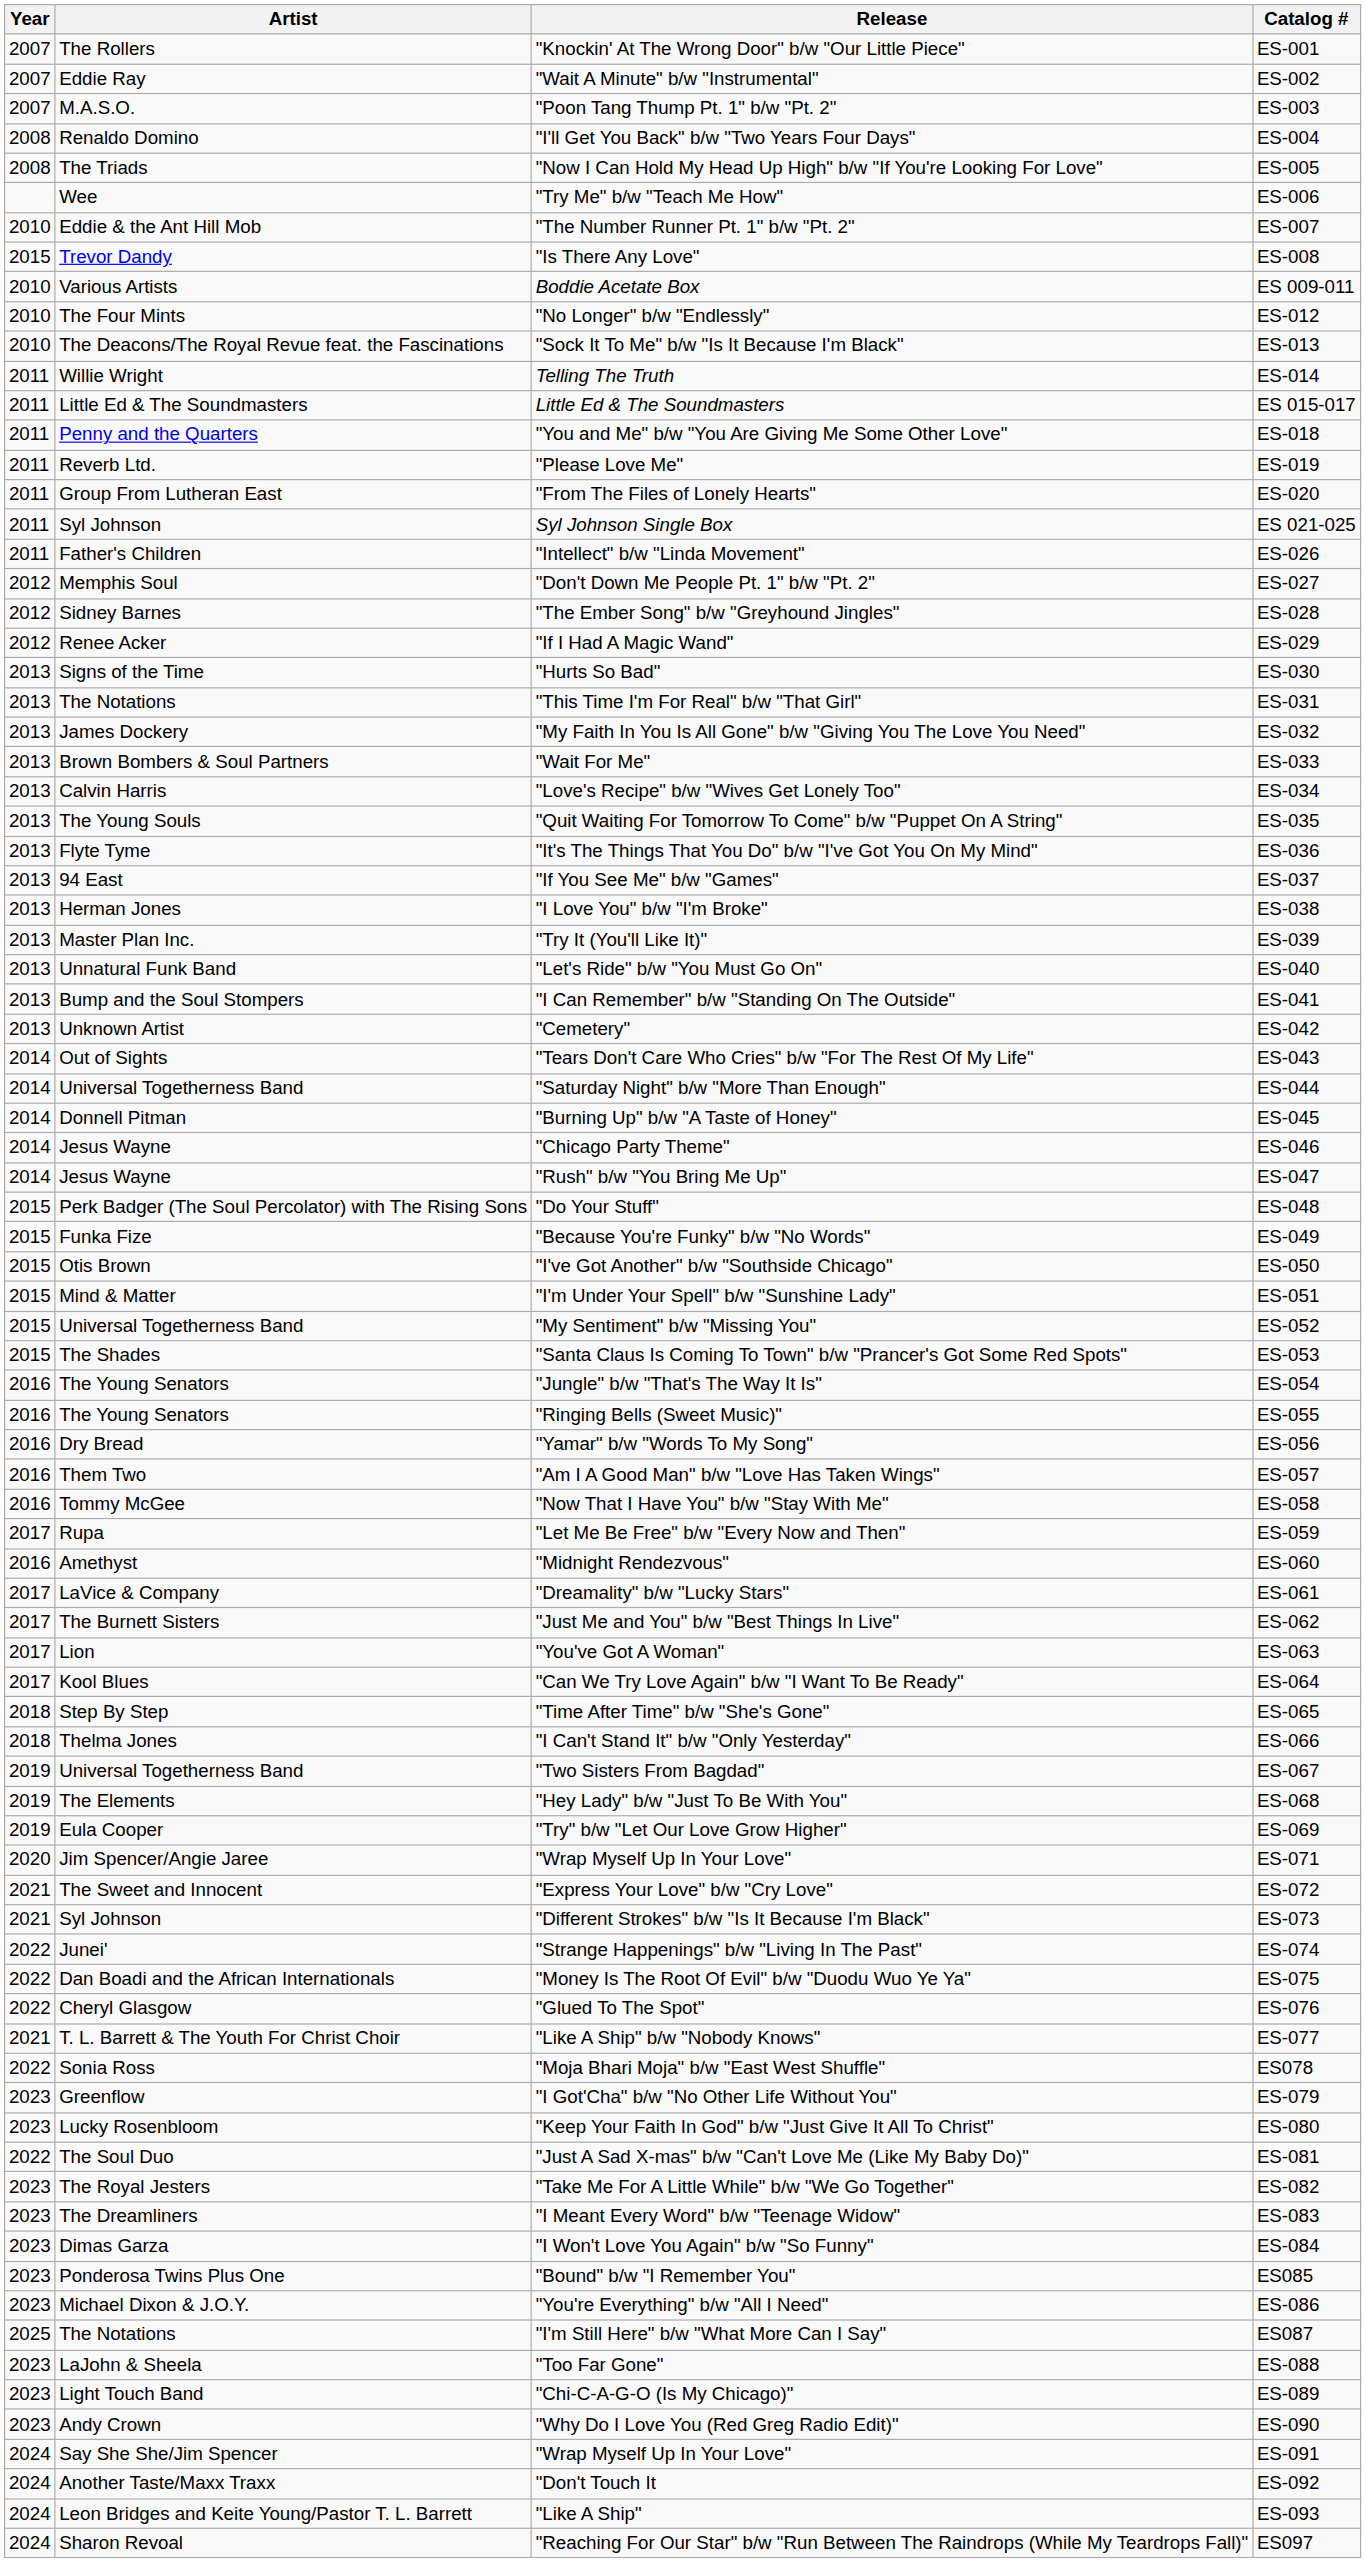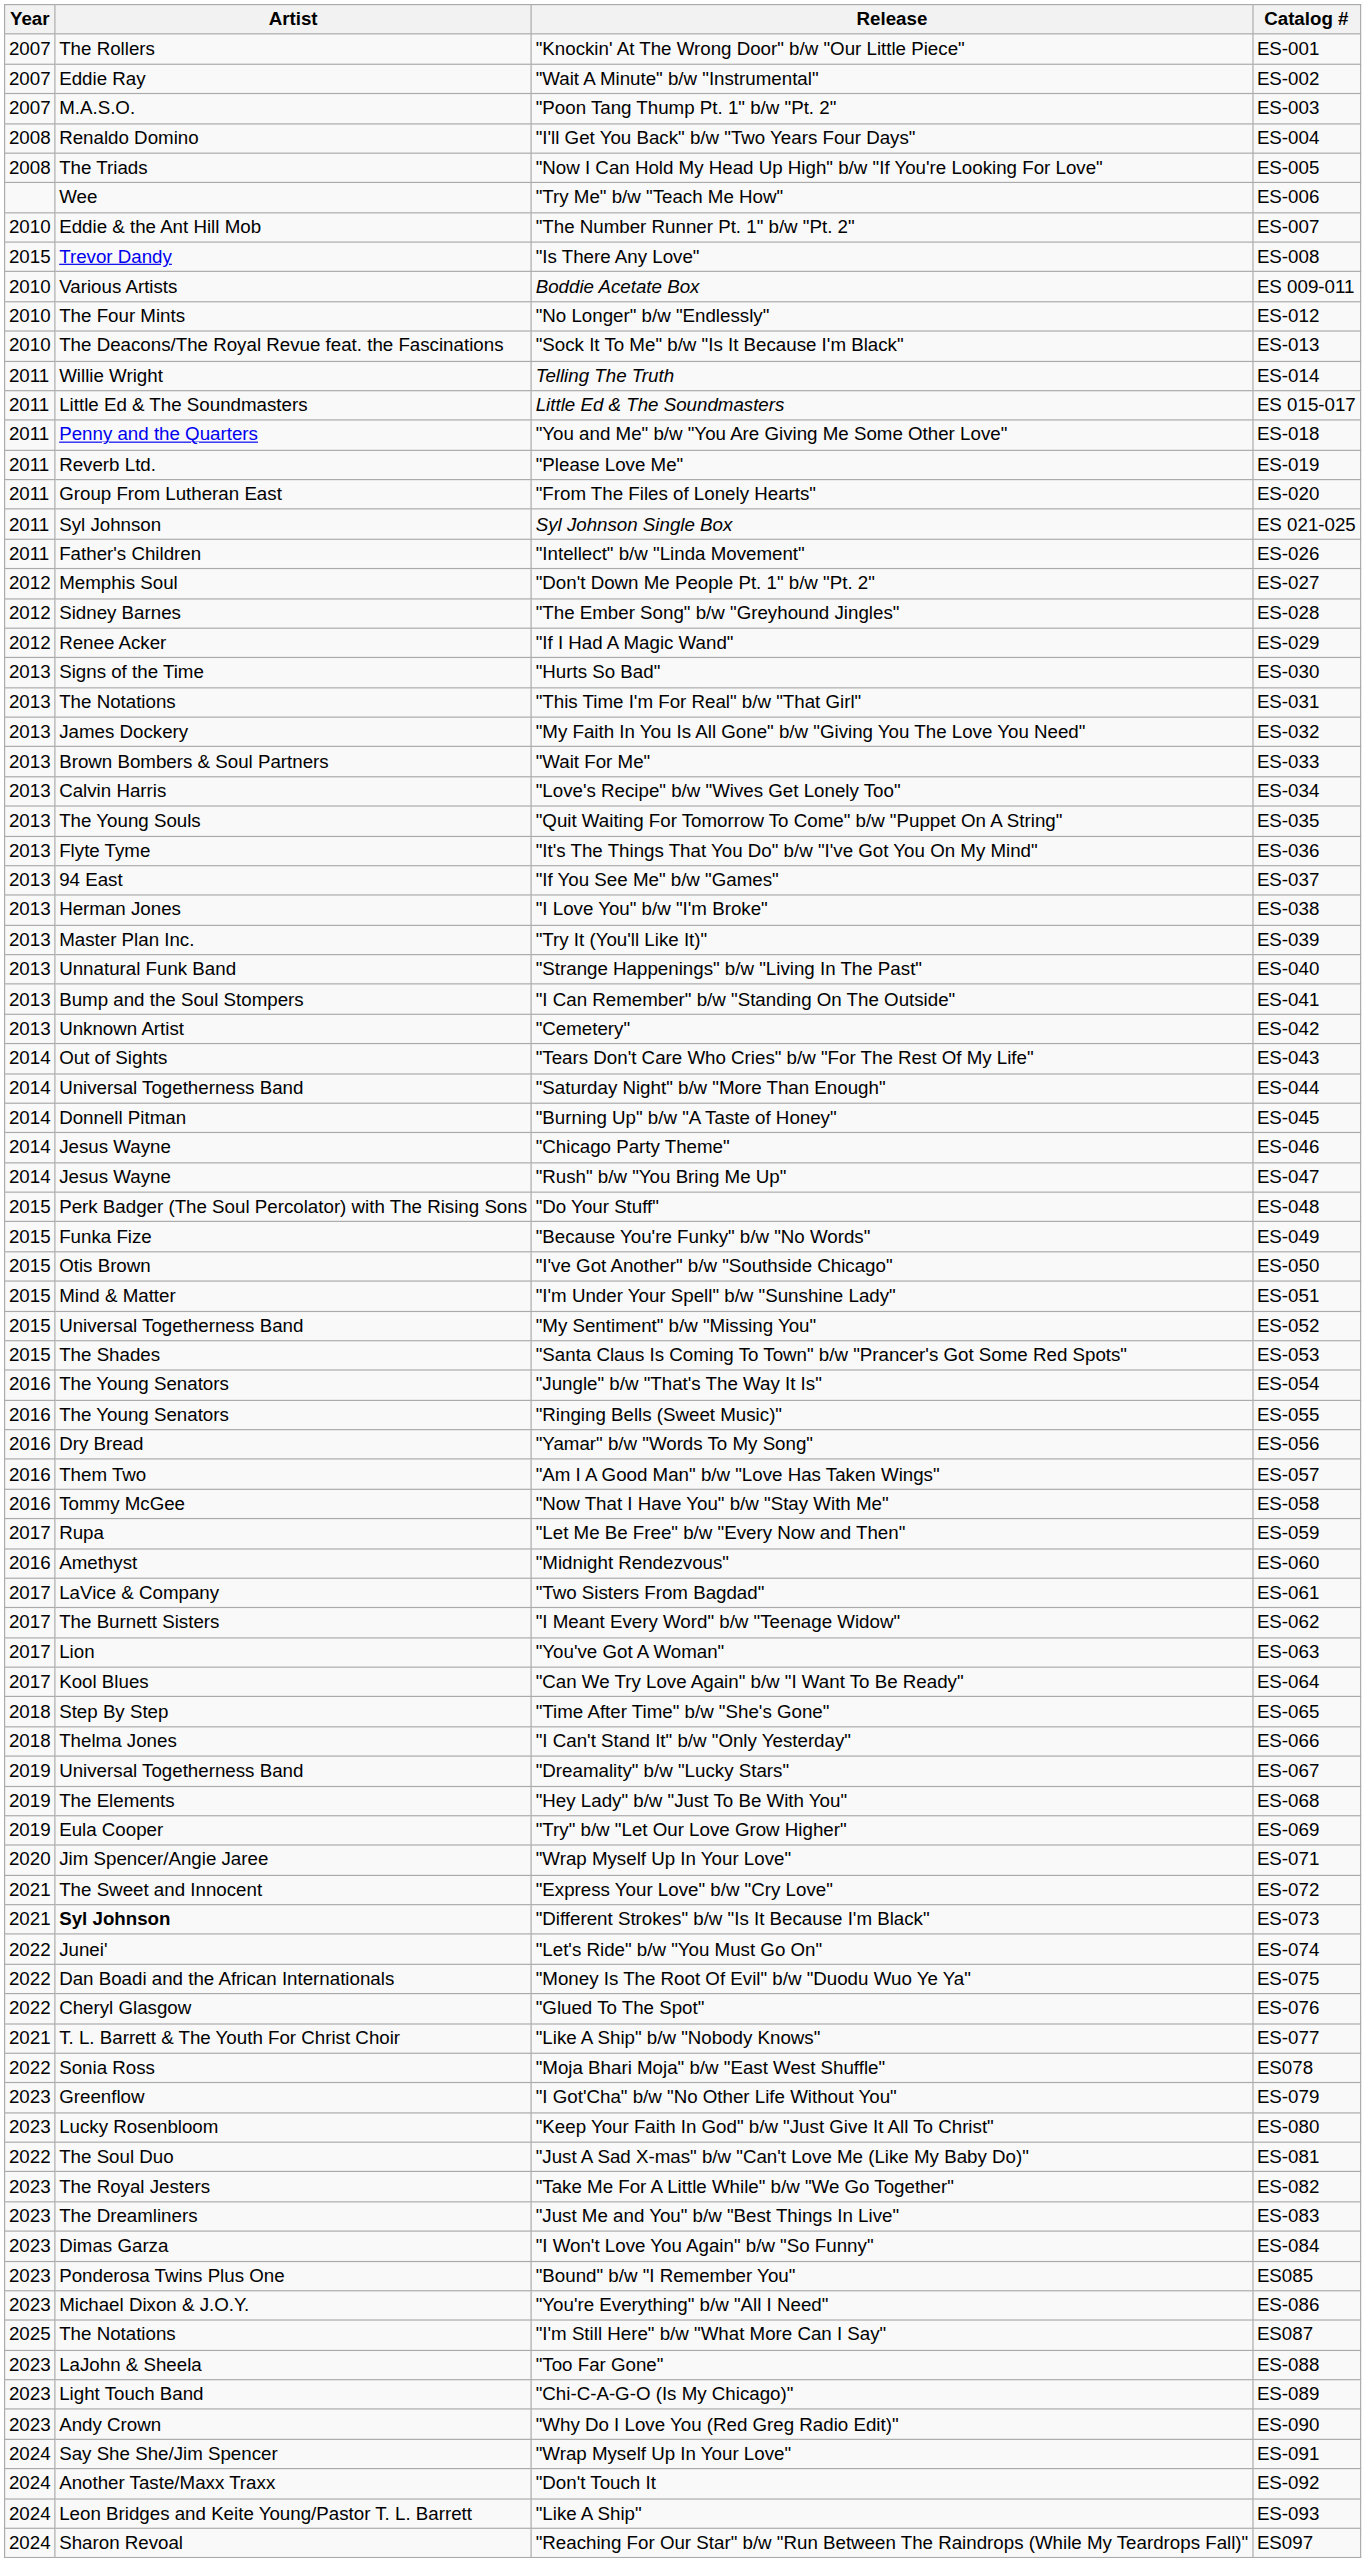ES-040 | Release: "Let's Ride" b/w "You Must Go On" -> "Strange Happenings" b/w "Living In The Past"
ES-061 | Release: "Dreamality" b/w "Lucky Stars" -> "Two Sisters From Bagdad"
ES-062 | Release: "Just Me and You" b/w "Best Things In Live" -> "I Meant Every Word" b/w "Teenage Widow"
ES-067 | Release: "Two Sisters From Bagdad" -> "Dreamality" b/w "Lucky Stars"
ES-073 | Artist: normal -> bold
ES-074 | Release: "Strange Happenings" b/w "Living In The Past" -> "Let's Ride" b/w "You Must Go On"
ES-083 | Release: "I Meant Every Word" b/w "Teenage Widow" -> "Just Me and You" b/w "Best Things In Live"
